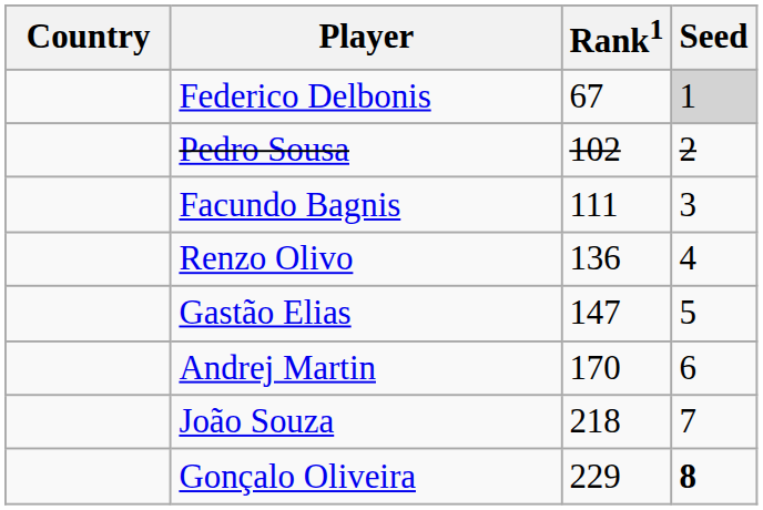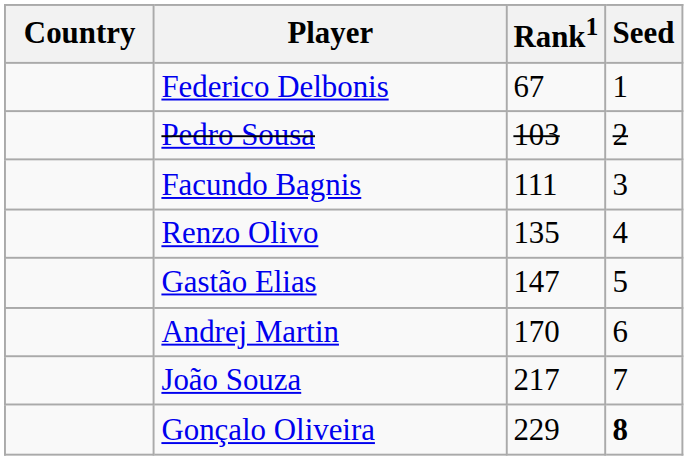Federico Delbonis | Seed: lightgrey background -> no background
Pedro Sousa | Rank1: 102 -> 103
Renzo Olivo | Rank1: 136 -> 135
João Souza | Rank1: 218 -> 217
